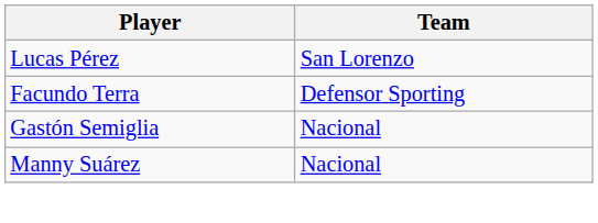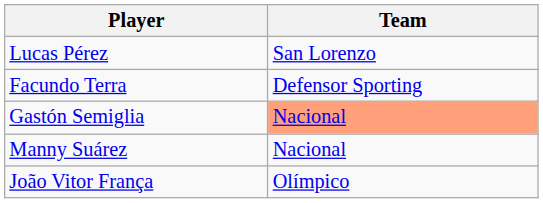Gastón Semiglia | Team: no background -> lightsalmon background
+ row: João Vitor França | Olímpico
